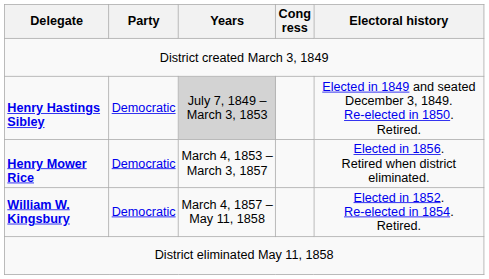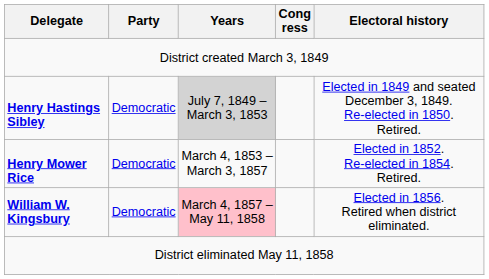Henry Mower Rice | Electoral history: Elected in 1856. Retired when district eliminated. -> Elected in 1852. Re-elected in 1854. Retired.
William W. Kingsbury | Years: no background -> pink background
William W. Kingsbury | Electoral history: Elected in 1852. Re-elected in 1854. Retired. -> Elected in 1856. Retired when district eliminated.
